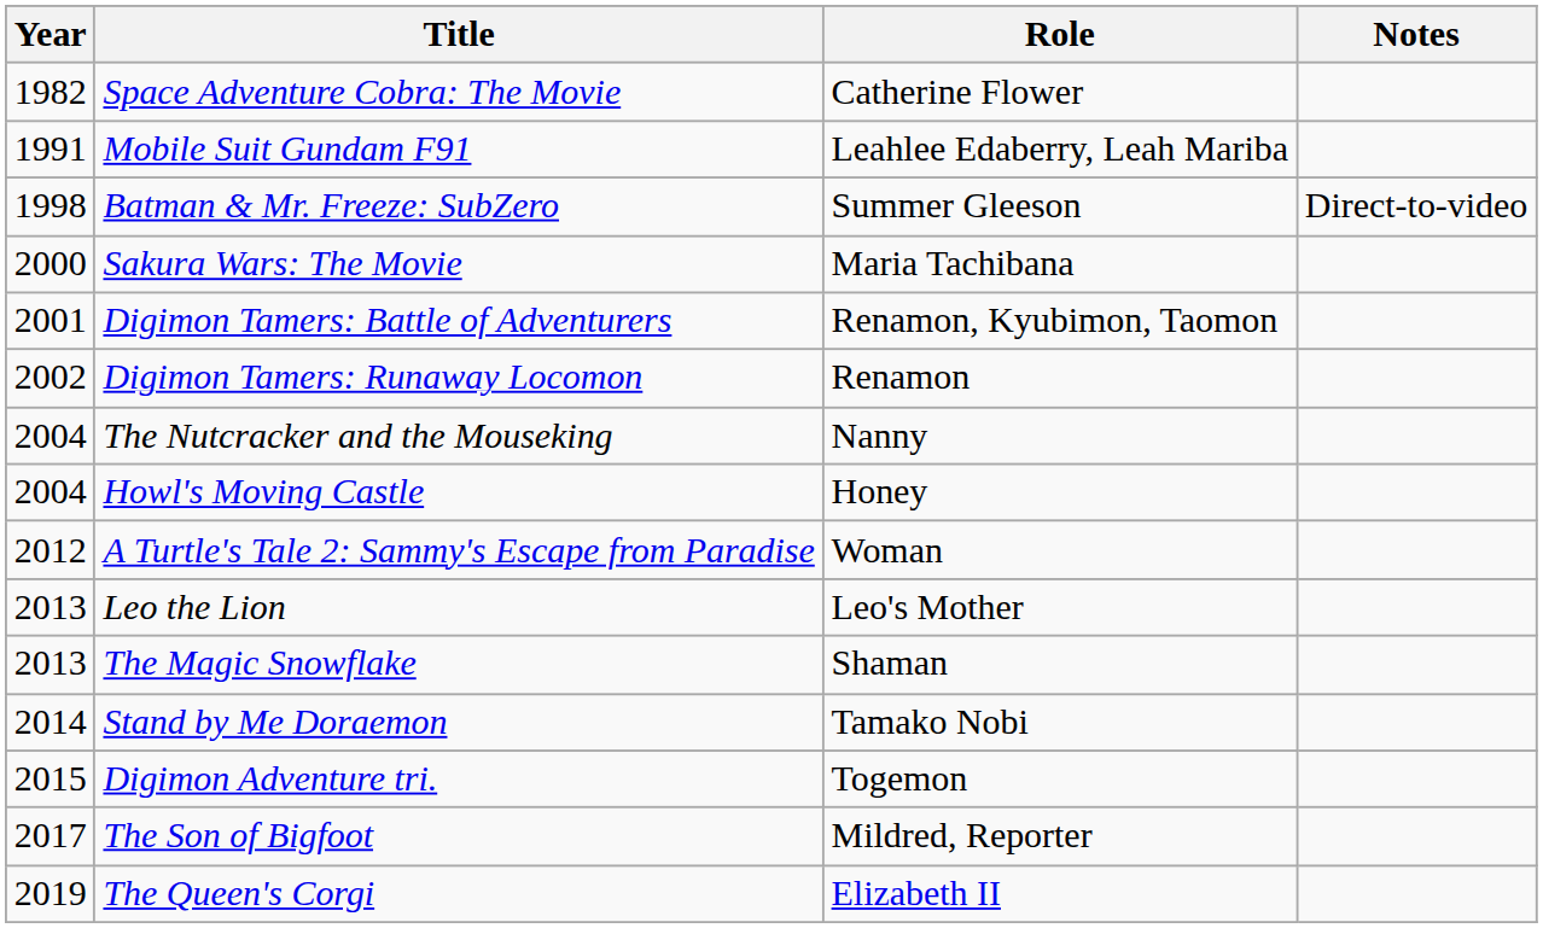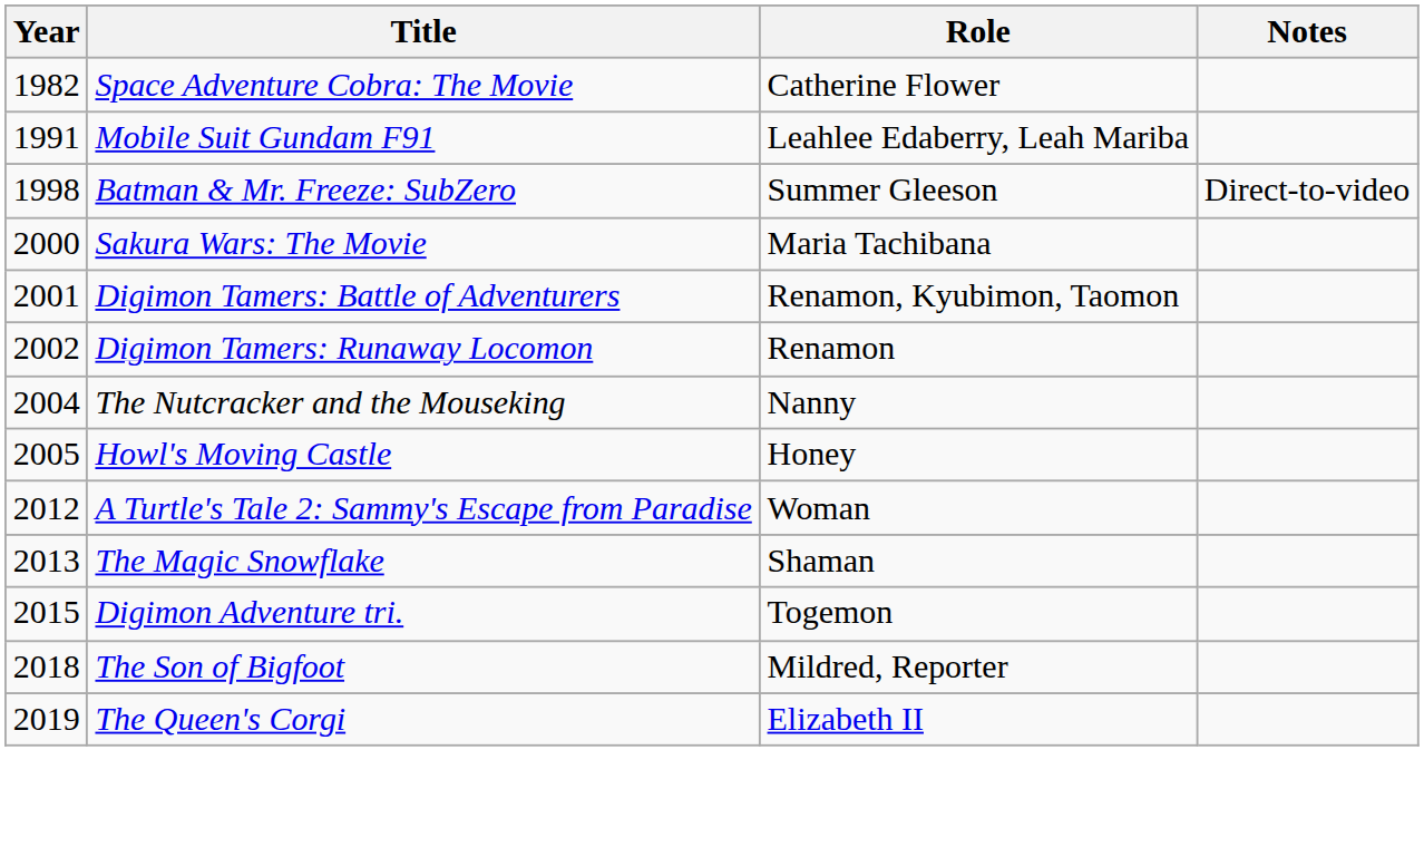Howl's Moving Castle | Year: 2004 -> 2005
- row: 2013 | Leo the Lion | Leo's Mother
- row: 2014 | Stand by Me Doraemon | Tamako Nobi
The Son of Bigfoot | Year: 2017 -> 2018
